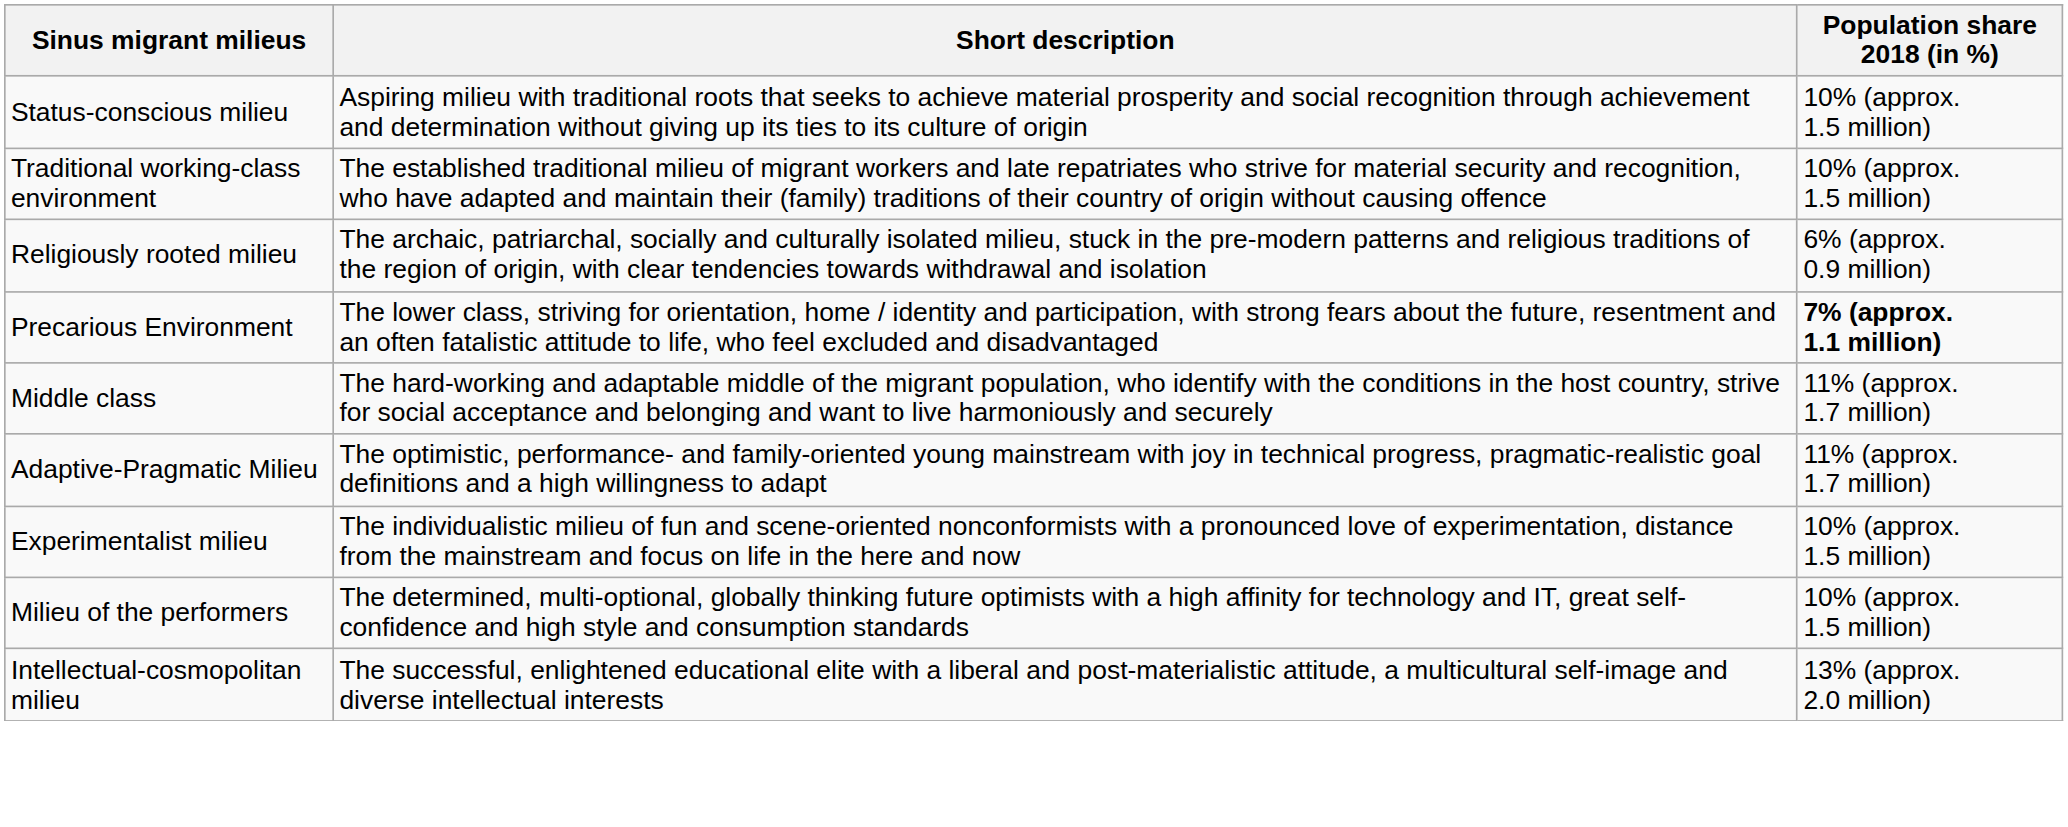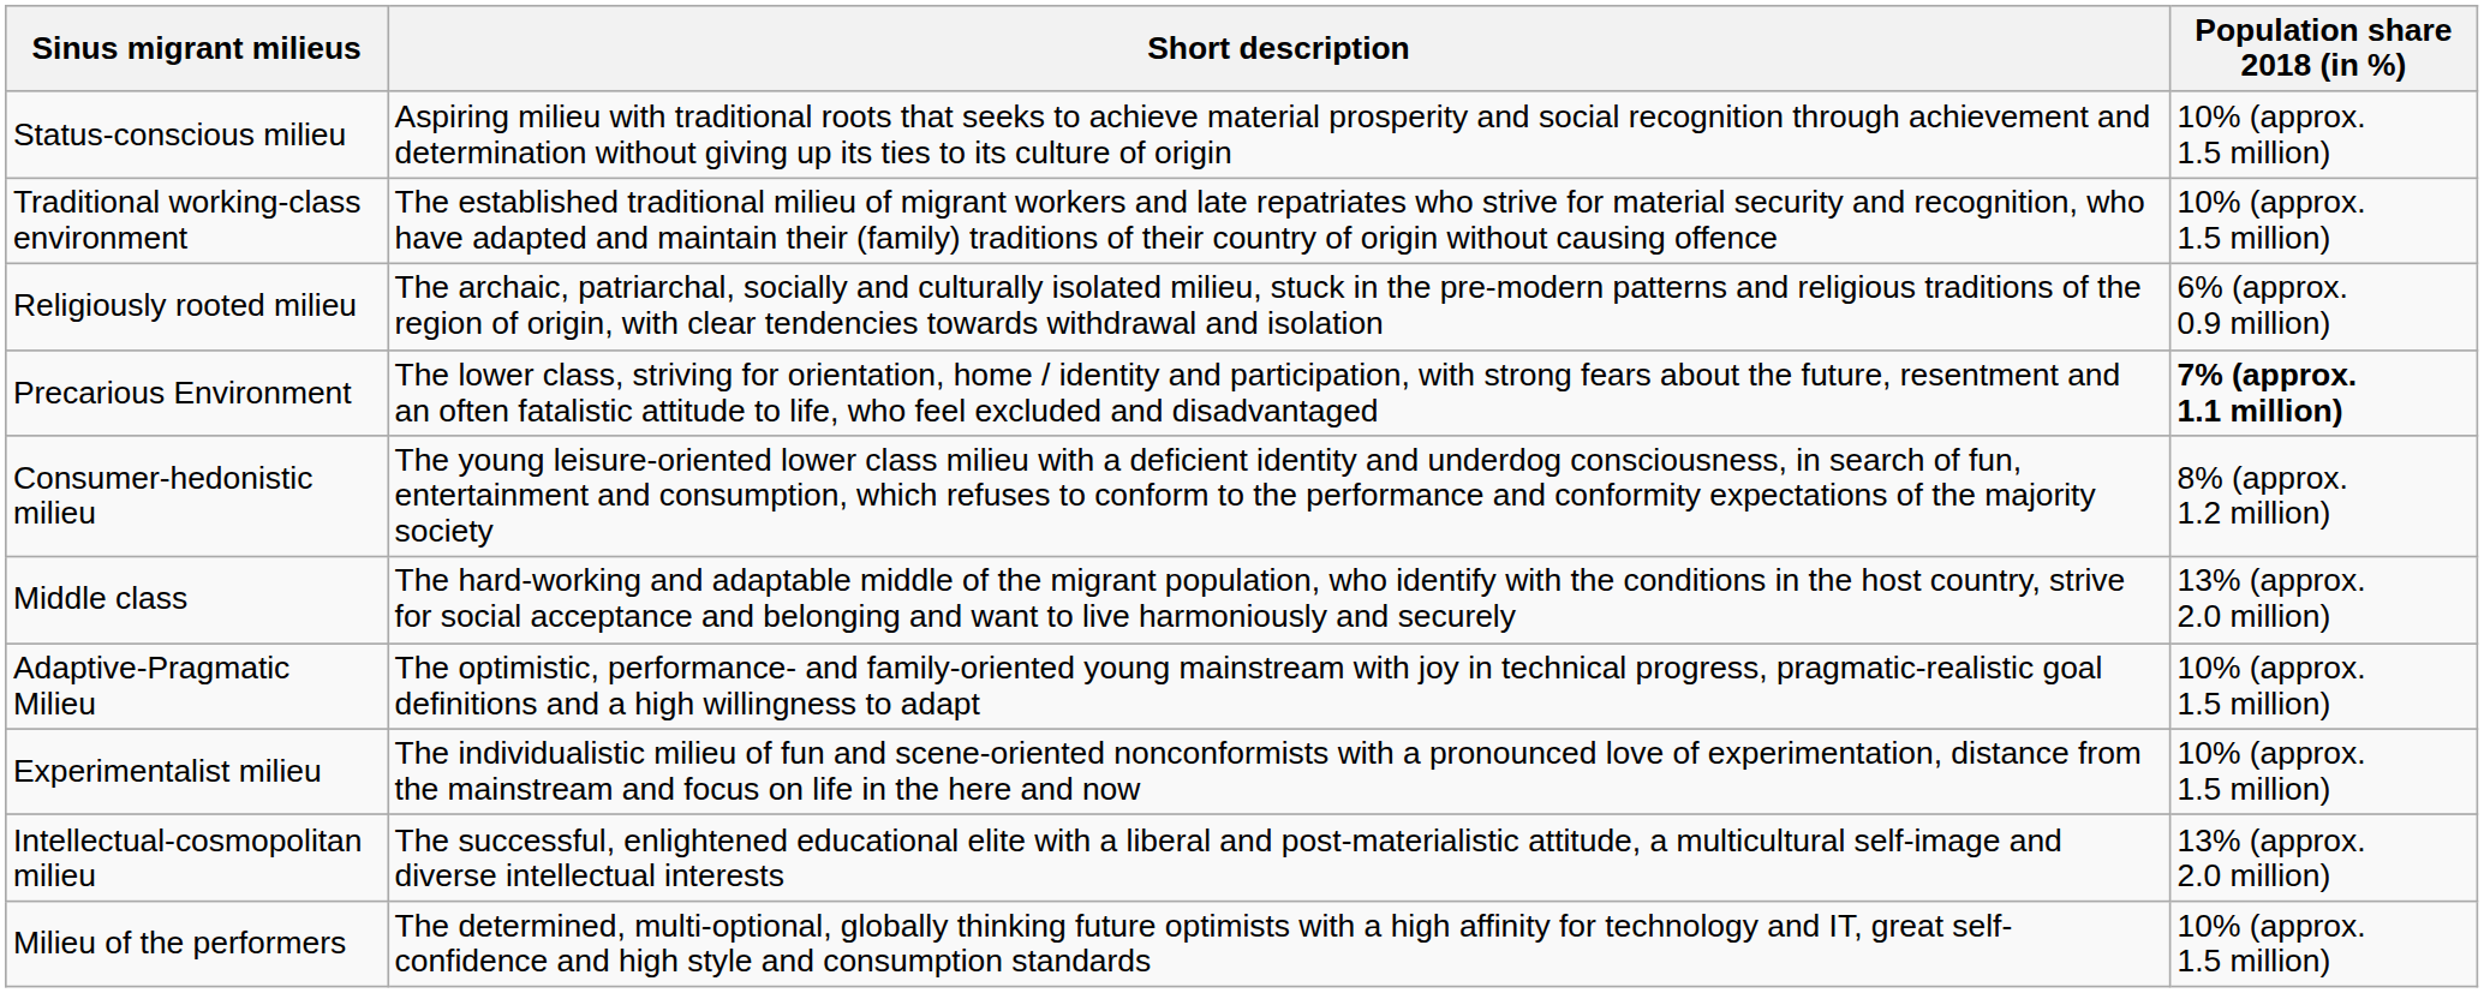+ row: Consumer-hedonistic milieu | The young leisure-oriented lower class milieu with a deficient identity and underdog consciousness, in search of fun, entertainment and consumption, which refuses to conform to the performance and conformity expectations of the majority society | 8% (approx. 1.2 million)
Middle class | Population share 2018 (in %): 11% (approx. 1.7 million) -> 13% (approx. 2.0 million)
Adaptive-Pragmatic Milieu | Population share 2018 (in %): 11% (approx. 1.7 million) -> 10% (approx. 1.5 million)
rows swapped: Milieu of the performers <-> Intellectual-cosmopolitan milieu
